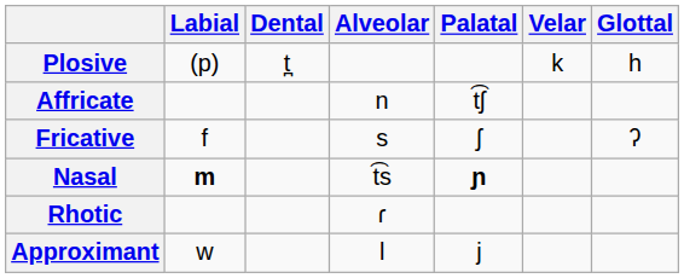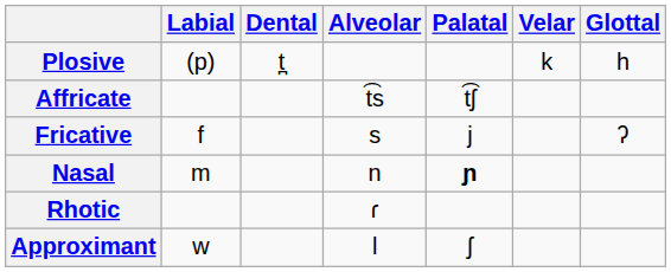Affricate | Alveolar: n -> t͡s
Fricative | Palatal: ʃ -> j
Nasal | Labial: bold -> normal
Nasal | Alveolar: t͡s -> n
Approximant | Palatal: j -> ʃ
